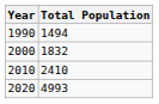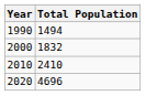2020 | Total Population: 4993 -> 4696
